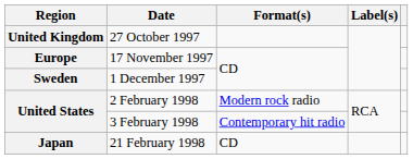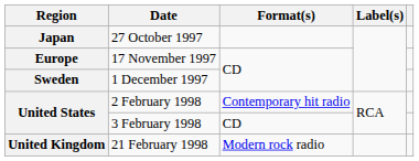27 October 1997 | Region: United Kingdom -> Japan
2 February 1998 | Format(s): Modern rock radio -> Contemporary hit radio
3 February 1998 | Format(s): Contemporary hit radio -> CD
21 February 1998 | Region: Japan -> United Kingdom
21 February 1998 | Format(s): CD -> Modern rock radio
